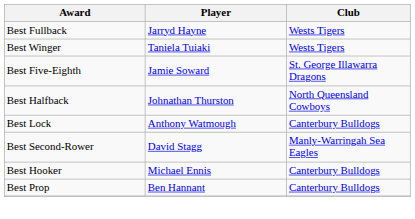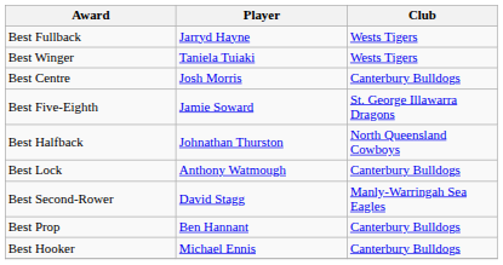+ row: Best Centre | Josh Morris | Canterbury Bulldogs
rows swapped: Best Prop <-> Best Hooker
